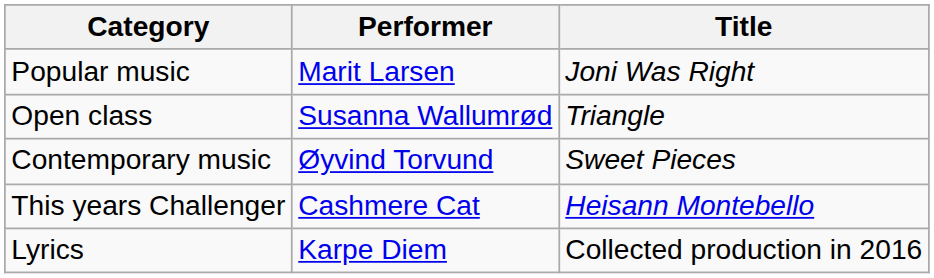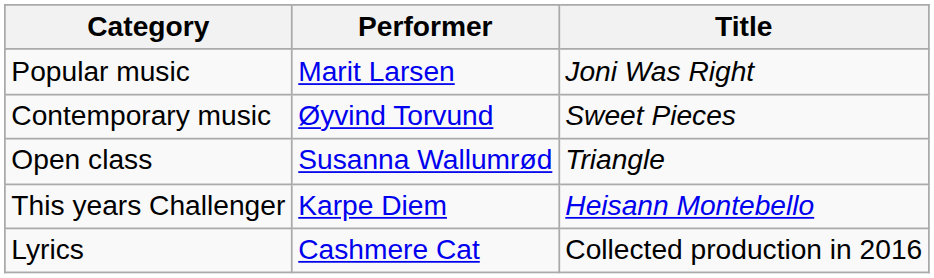rows swapped: Contemporary music <-> Open class
This years Challenger | Performer: Cashmere Cat -> Karpe Diem
Lyrics | Performer: Karpe Diem -> Cashmere Cat
